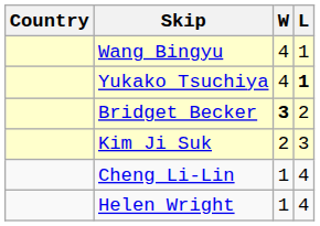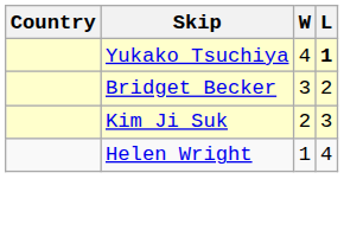- row: Wang Bingyu | 4 | 1
Bridget Becker | W: bold -> normal
- row: Cheng Li-Lin | 1 | 4
